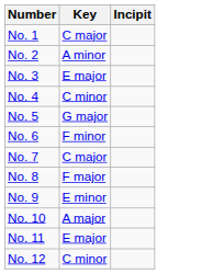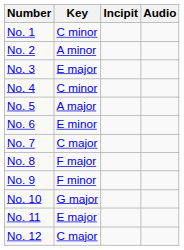+ column: Audio
No. 1 | Key: C major -> C minor
No. 5 | Key: G major -> A major
No. 6 | Key: F minor -> E minor
No. 9 | Key: E minor -> F minor
No. 10 | Key: A major -> G major
No. 12 | Key: C minor -> C major
